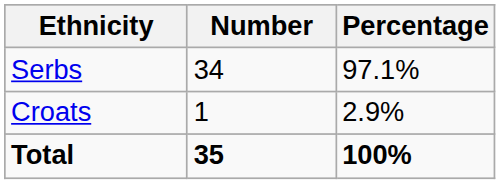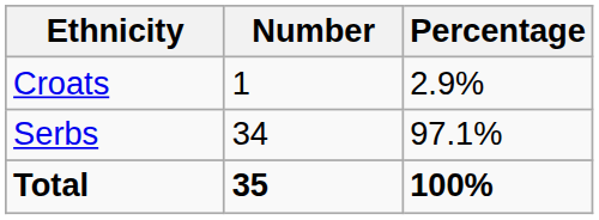rows swapped: Serbs <-> Croats
